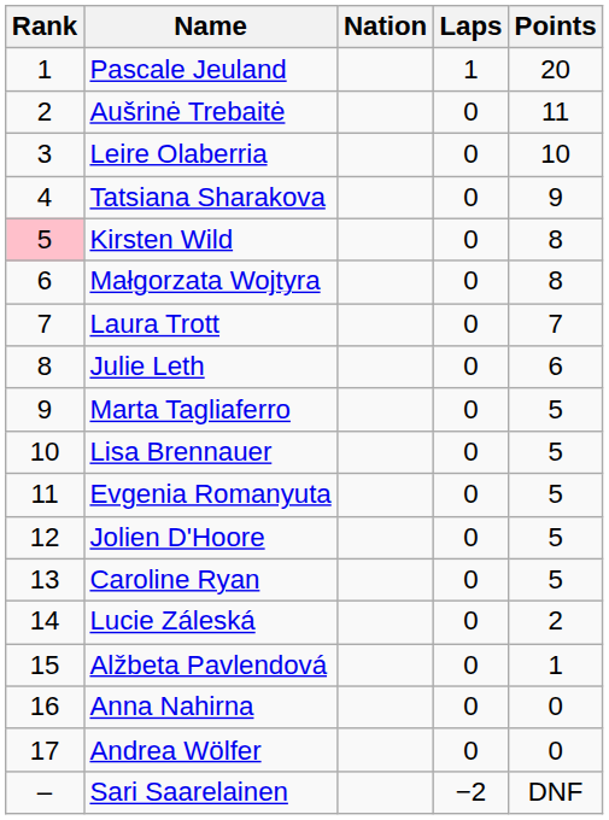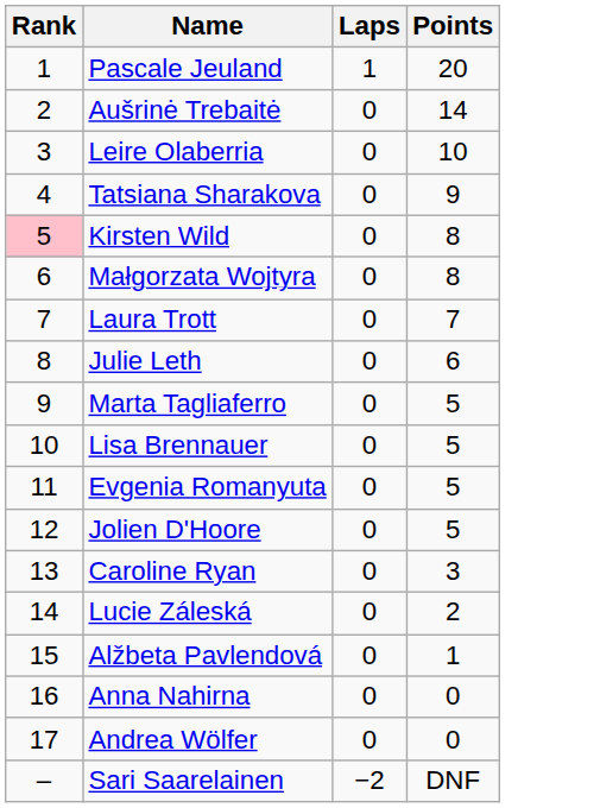- column: Nation
Aušrinė Trebaitė | Points: 11 -> 14
Caroline Ryan | Points: 5 -> 3
